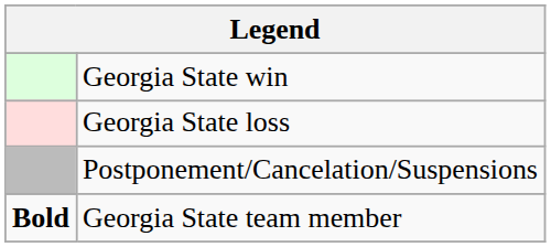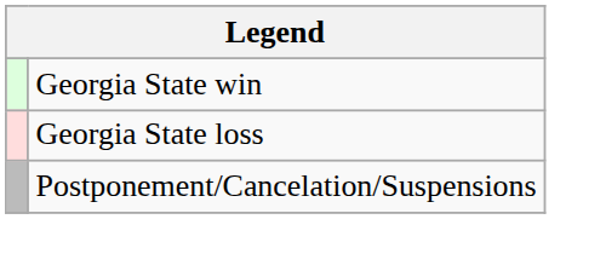- row: Bold | Georgia State team member
